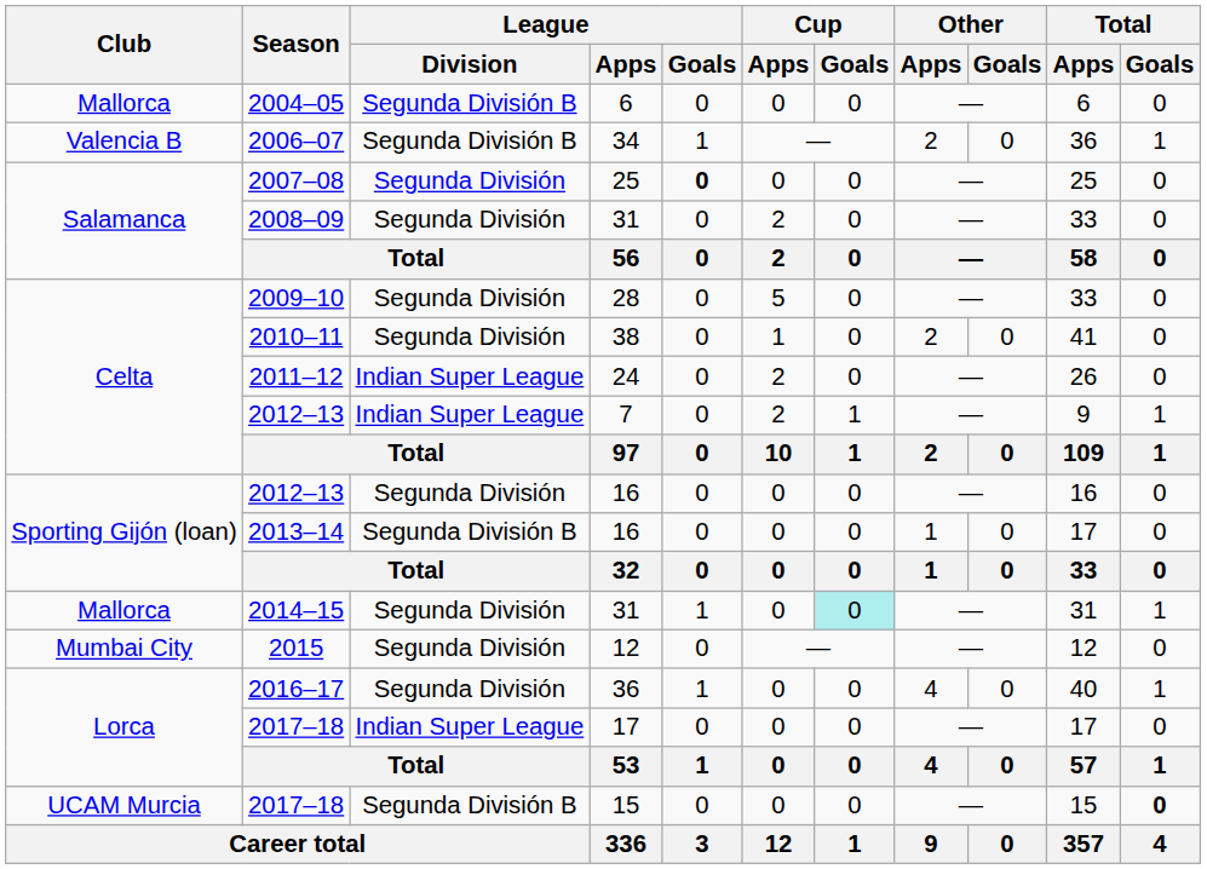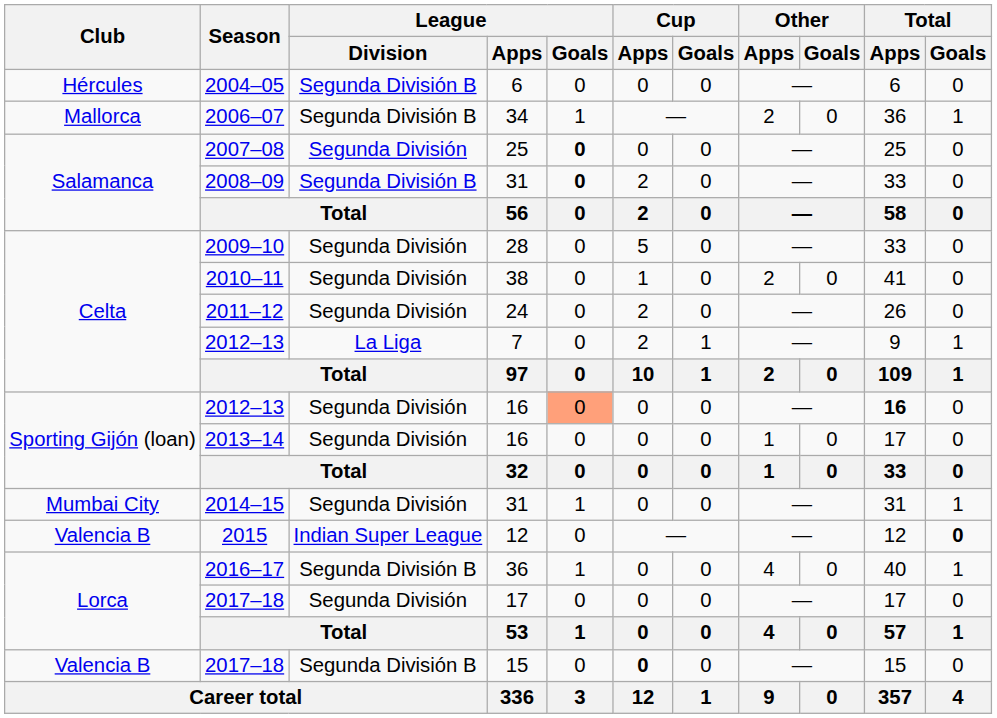2004–05 | Club: Mallorca -> Hércules
2006–07 | Club: Valencia B -> Mallorca
2008–09 | League / Division: Segunda División -> Segunda División B
2008–09 | League / Goals: normal -> bold
2011–12 | League / Division: Indian Super League -> Segunda División
2012–13 / 7 | League / Division: Indian Super League -> La Liga
2012–13 / 16 | League / Goals: no background -> lightsalmon background
2012–13 / 16 | Total / Apps: normal -> bold
2013–14 | League / Division: Segunda División B -> Segunda División
2014–15 | Club: Mallorca -> Mumbai City
2014–15 | Cup / Goals: paleturquoise background -> no background
2015 | Club: Mumbai City -> Valencia B
2015 | League / Division: Segunda División -> Indian Super League
2015 | Total / Goals: normal -> bold
2016–17 | League / Division: Segunda División -> Segunda División B
2017–18 / 17 | League / Division: Indian Super League -> Segunda División
2017–18 / 15 | Club: UCAM Murcia -> Valencia B
2017–18 / 15 | Cup / Apps: normal -> bold
2017–18 / 15 | Total / Goals: bold -> normal
